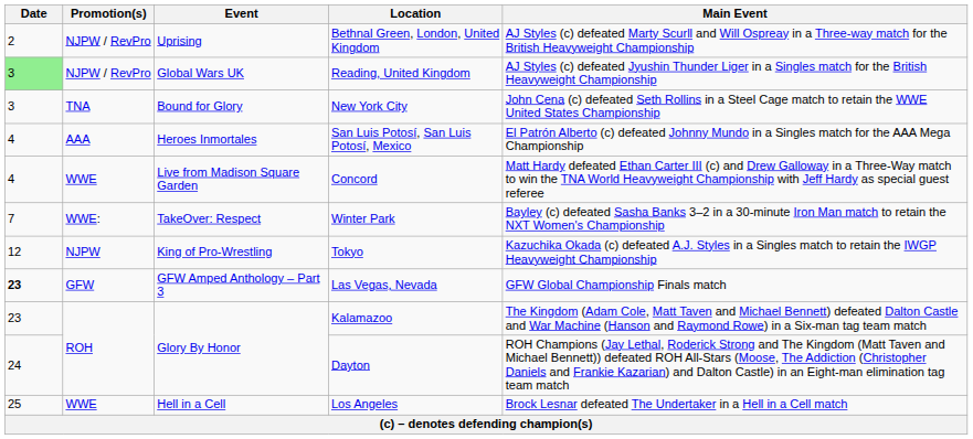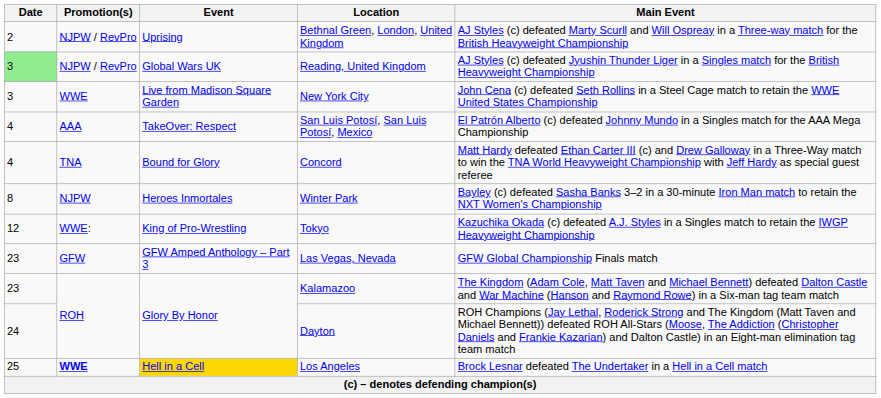New York City | Promotion(s): TNA -> WWE
New York City | Event: Bound for Glory -> Live from Madison Square Garden
San Luis Potosí, San Luis Potosí, Mexico | Event: Heroes Inmortales -> TakeOver: Respect
Concord | Promotion(s): WWE -> TNA
Concord | Event: Live from Madison Square Garden -> Bound for Glory
Winter Park | Date: 7 -> 8
Winter Park | Promotion(s): WWE: -> NJPW
Winter Park | Event: TakeOver: Respect -> Heroes Inmortales
Tokyo | Promotion(s): NJPW -> WWE:
Las Vegas, Nevada | Date: bold -> normal
Los Angeles | Promotion(s): normal -> bold
Los Angeles | Event: no background -> gold background
